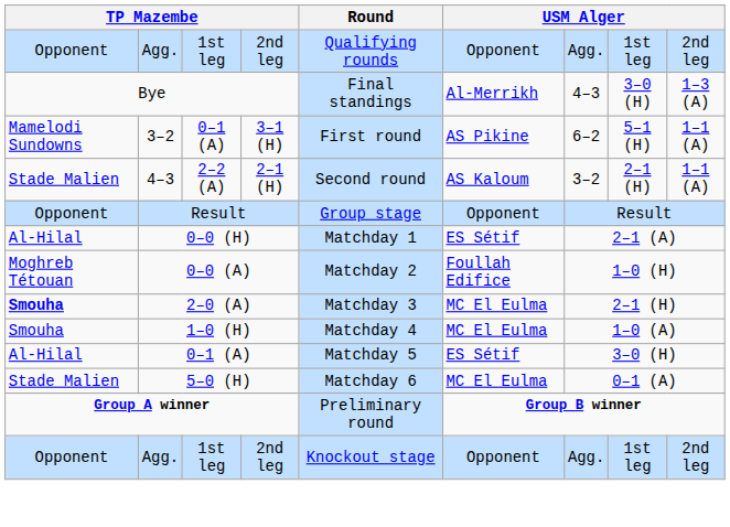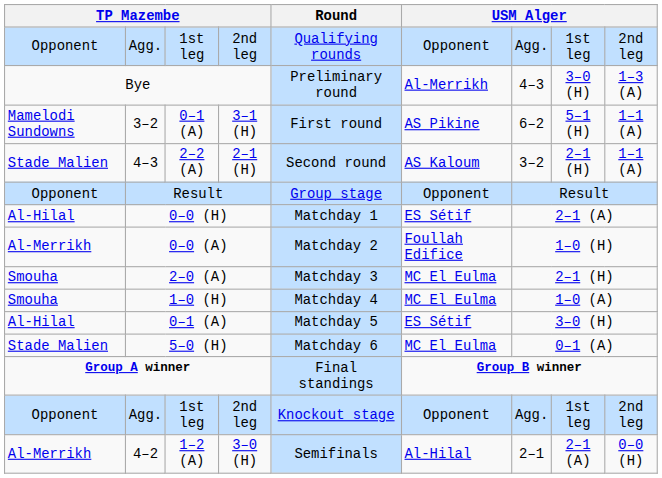Bye | Round: Final standings -> Preliminary round
0–0 (A) | column 1: Moghreb Tétouan -> Al-Merrikh
2–0 (A) | column 1: bold -> normal
Group A winner | Round: Preliminary round -> Final standings
+ row: Al-Merrikh | 4–2 | 1–2 (A) | 3–0 (H) | Semifinals | Al-Hilal | 2–1 | 2–1 (A) | 0–0 (H)
